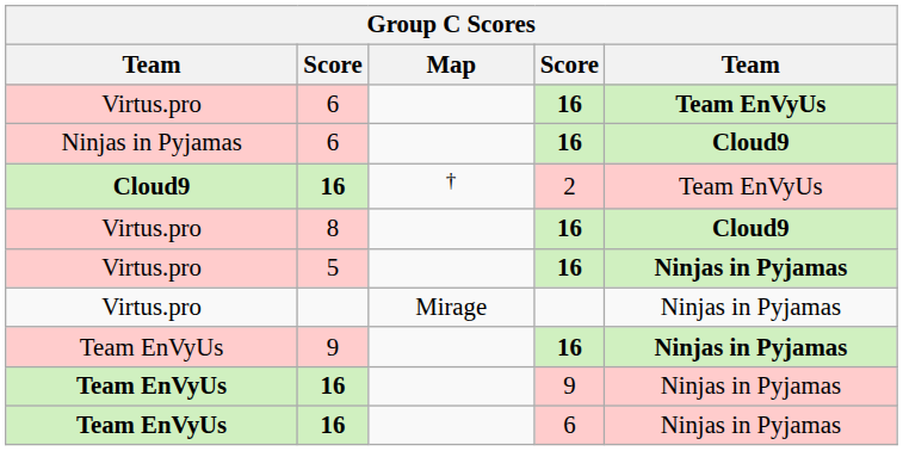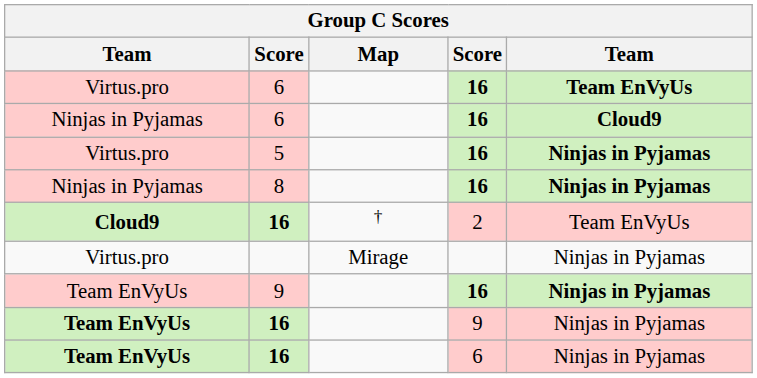rows swapped: 16 / 2 <-> 5
8 | column 1: Virtus.pro -> Ninjas in Pyjamas
8 | column 5: Cloud9 -> Ninjas in Pyjamas
